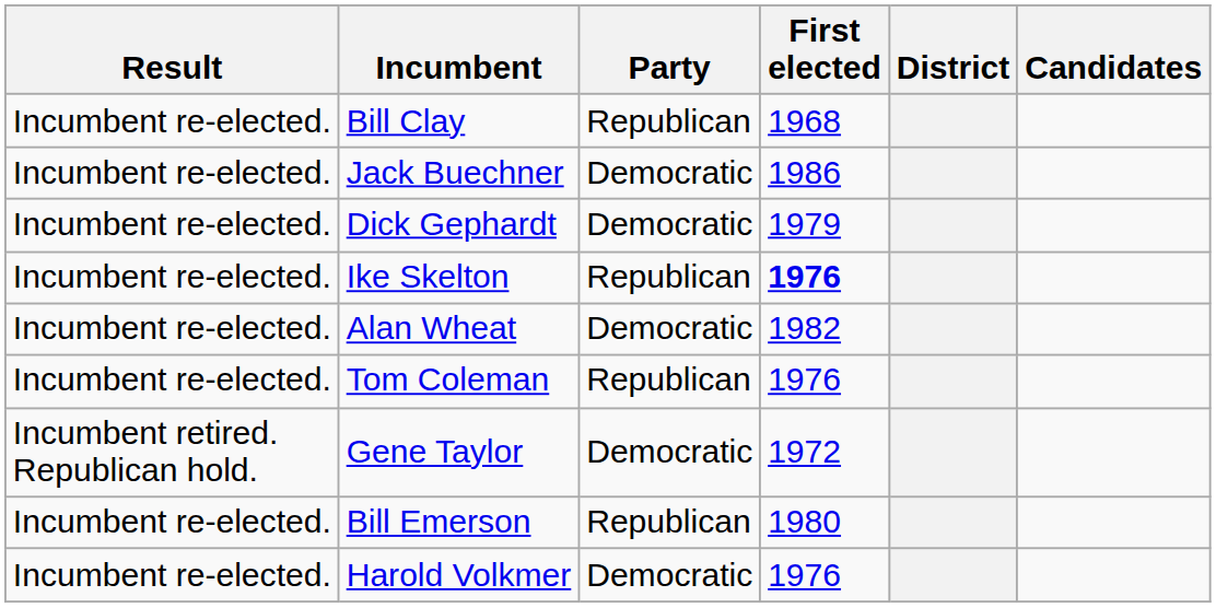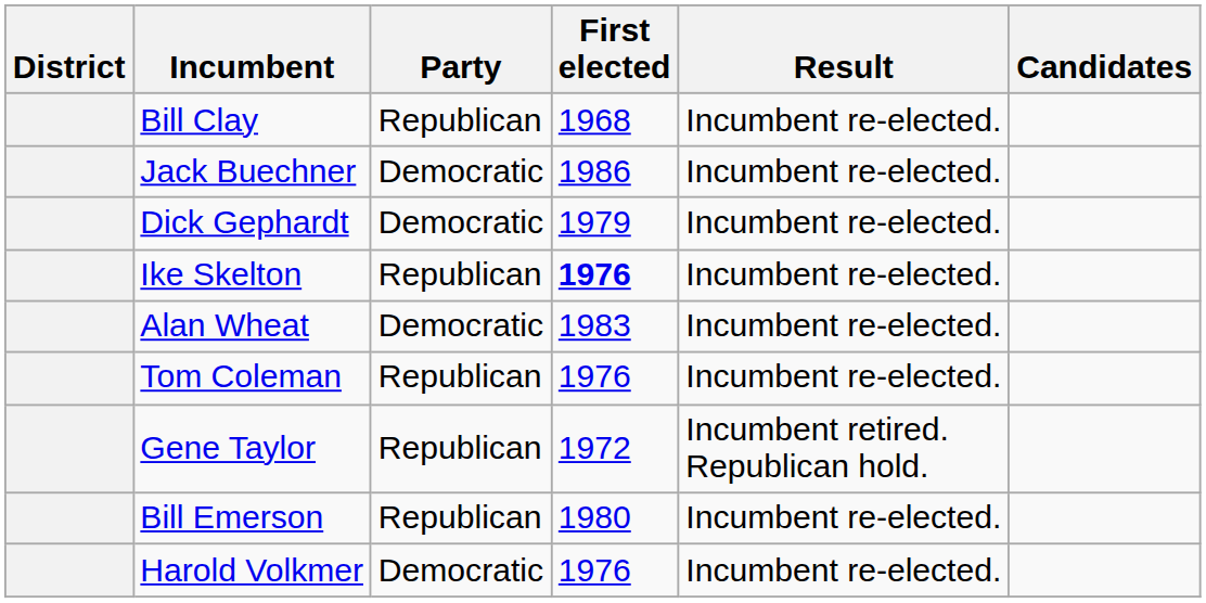columns swapped: District <-> Result
Alan Wheat | First elected: 1982 -> 1983
Gene Taylor | Party: Democratic -> Republican
